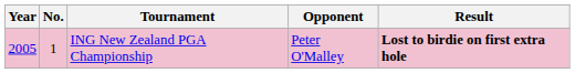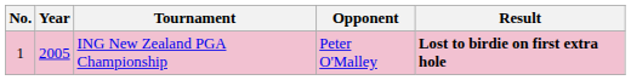columns swapped: No. <-> Year
